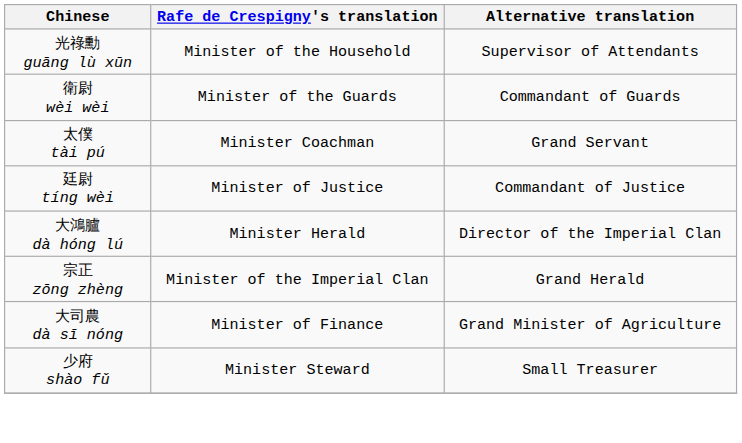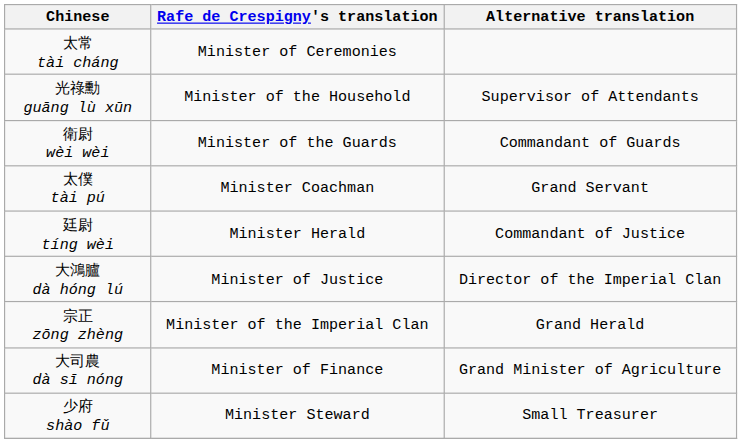+ row: 太常 tài cháng | Minister of Ceremonies
廷尉 tíng wèi | Rafe de Crespigny's translation: Minister of Justice -> Minister Herald
大鴻臚 dà hóng lú | Rafe de Crespigny's translation: Minister Herald -> Minister of Justice
